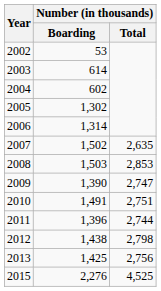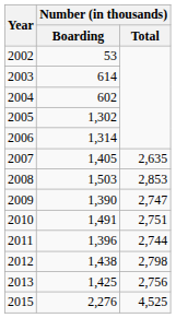2007 | Number (in thousands) / Boarding: 1,502 -> 1,405
